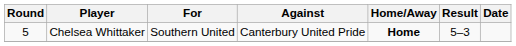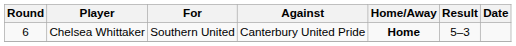Chelsea Whittaker | Round: 5 -> 6
